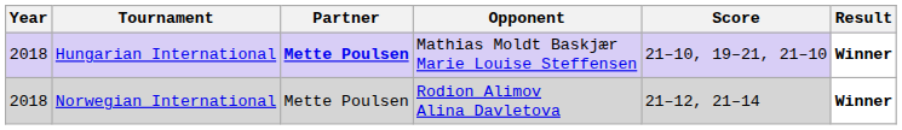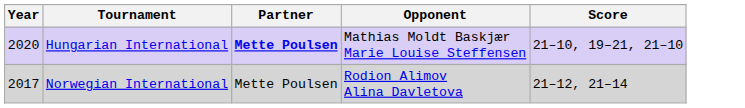- column: Result | Winner | Winner
Hungarian International | Year: 2018 -> 2020
Norwegian International | Year: 2018 -> 2017
